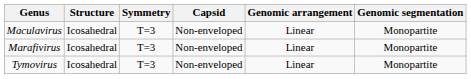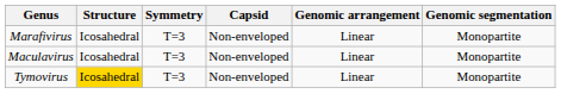rows swapped: Maculavirus <-> Marafivirus
Tymovirus | Structure: no background -> gold background
